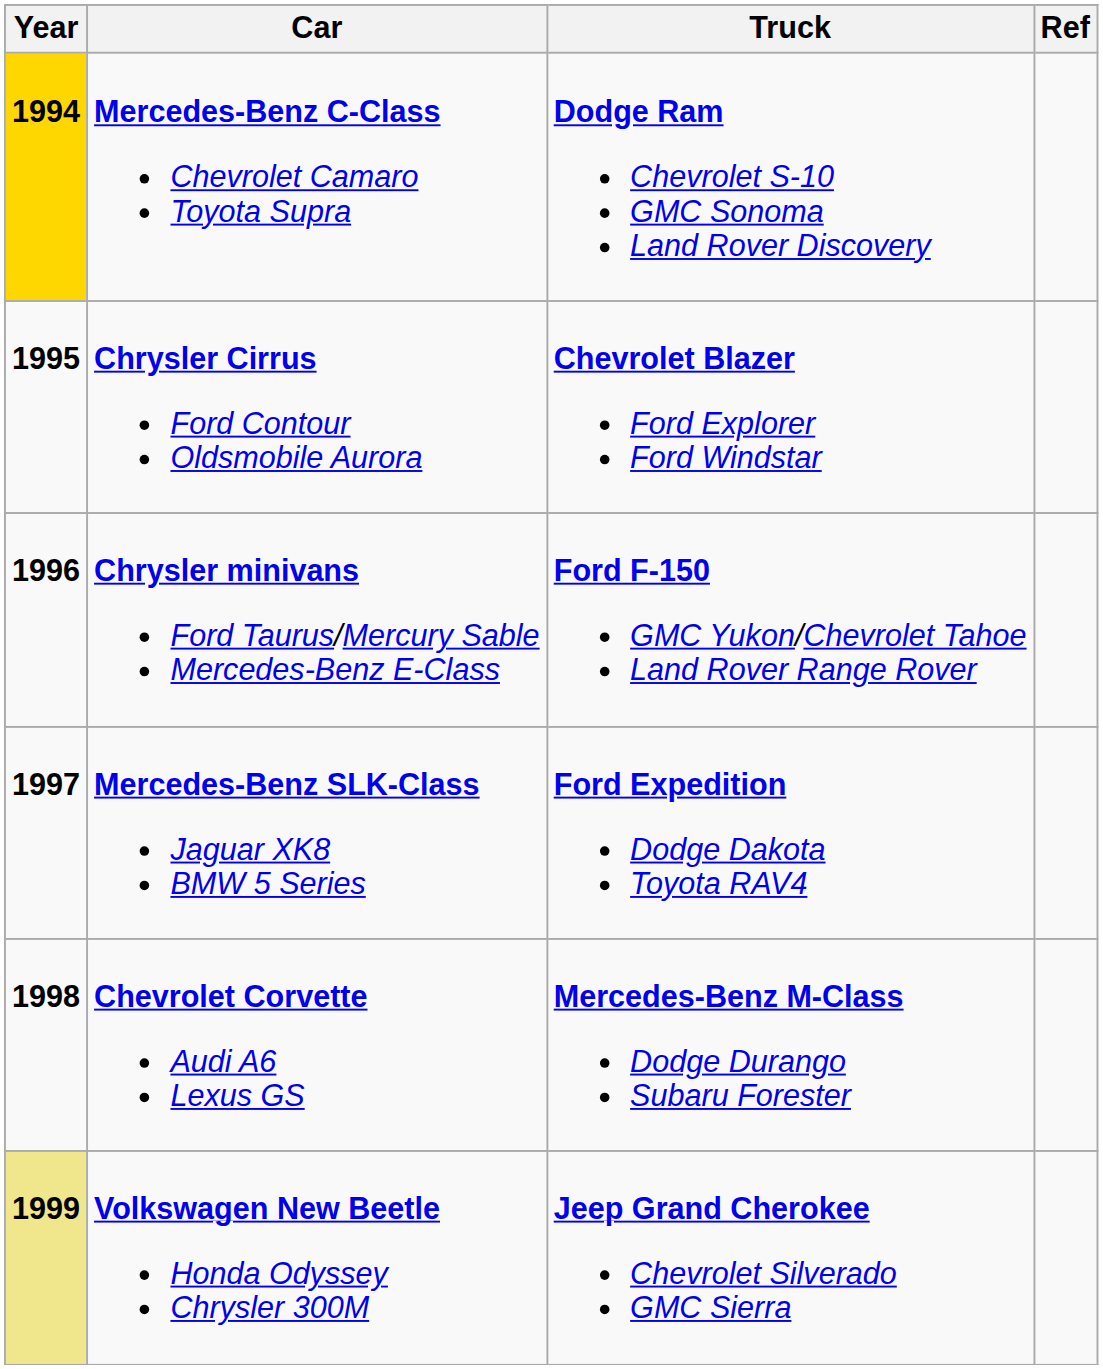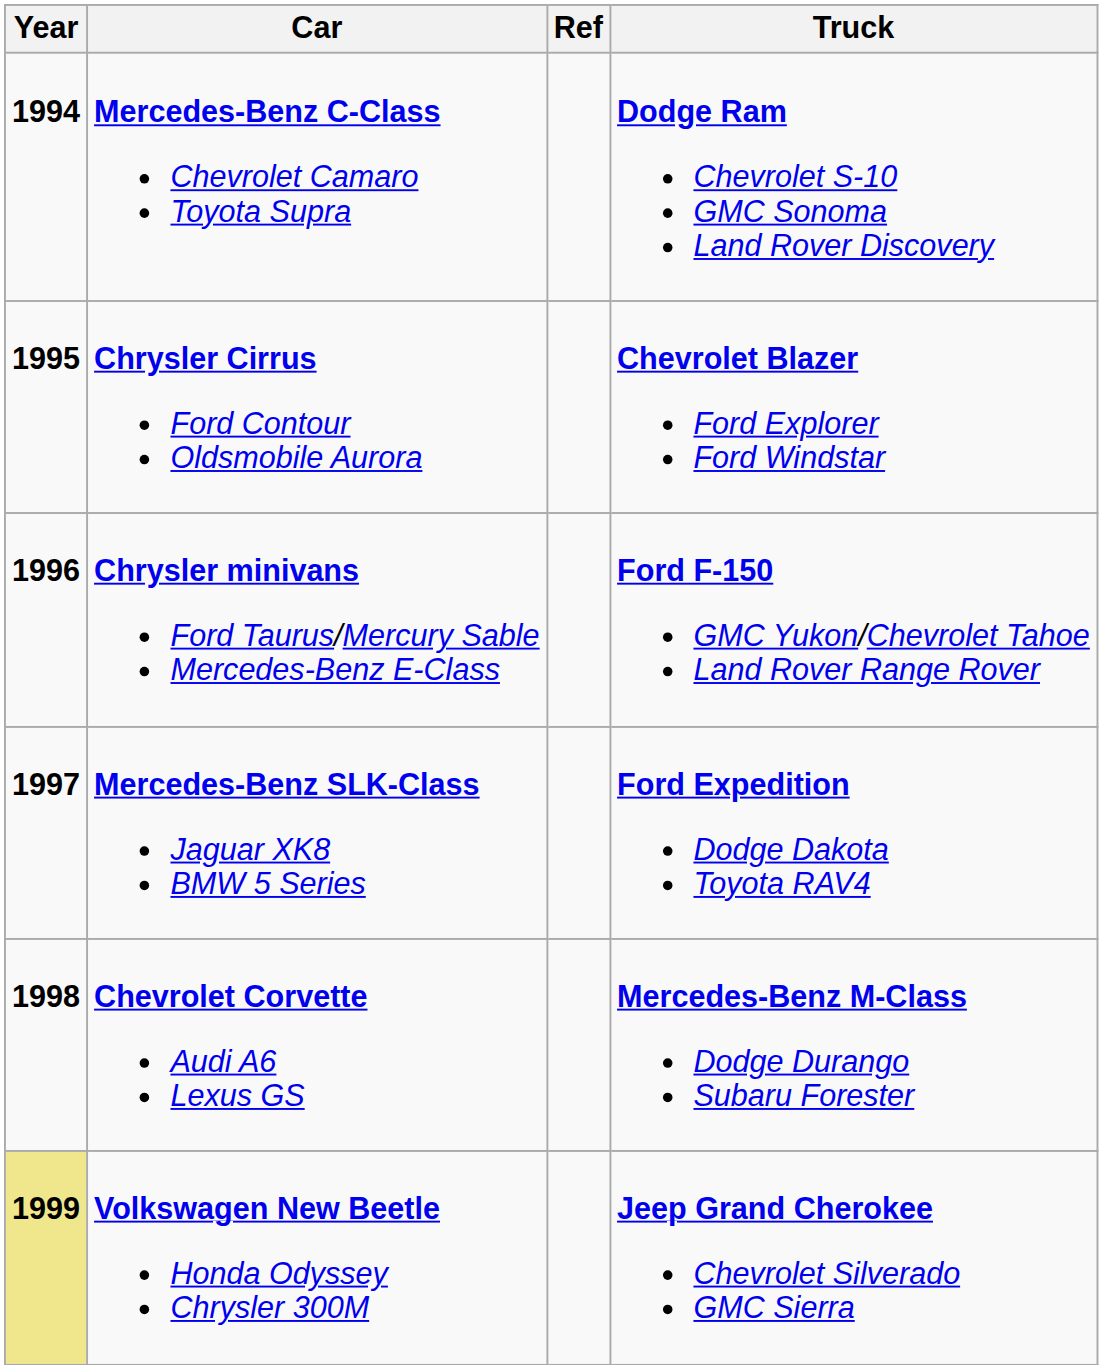columns swapped: Truck <-> Ref
Mercedes-Benz C-Class Chevrolet Camaro Toyota Supra | Year: gold background -> no background
